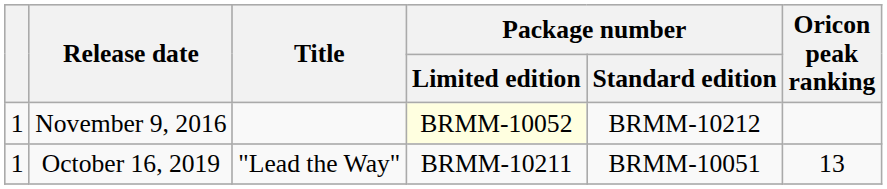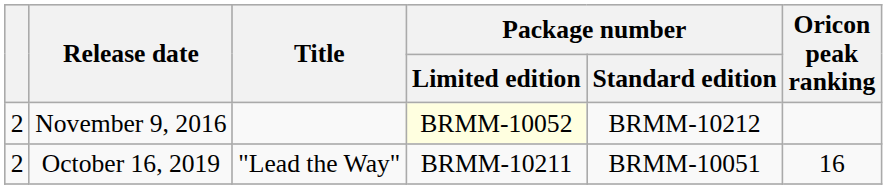November 9, 2016 | column 1: 1 -> 2
October 16, 2019 | column 1: 1 -> 2
October 16, 2019 | Oricon peak ranking: 13 -> 16
